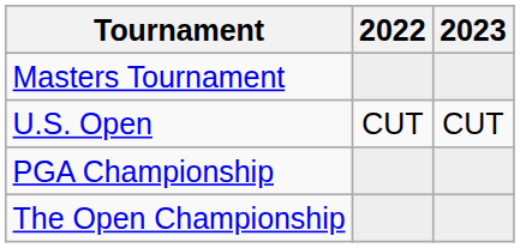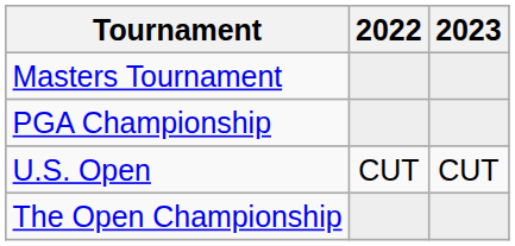rows swapped: PGA Championship <-> U.S. Open
